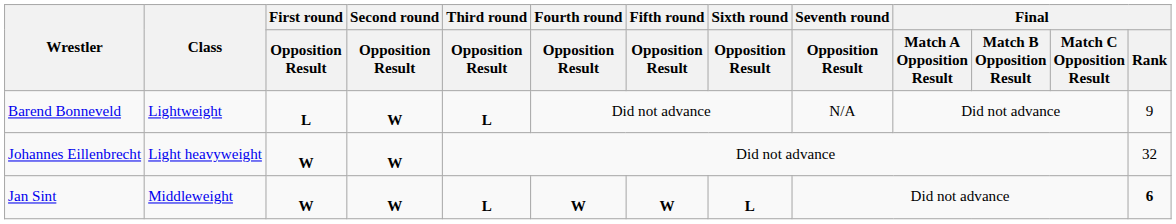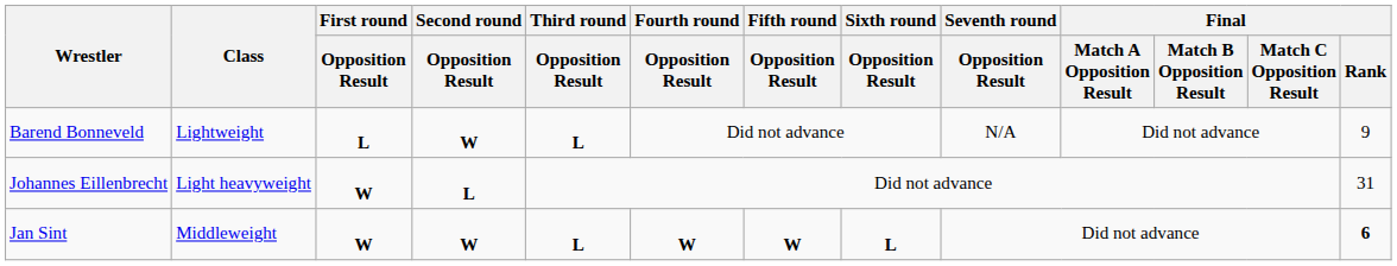Johannes Eillenbrecht | Second round / Opposition Result: W -> L
Johannes Eillenbrecht | Final / Rank: 32 -> 31
